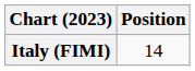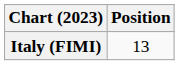Italy (FIMI) | Position: 14 -> 13
